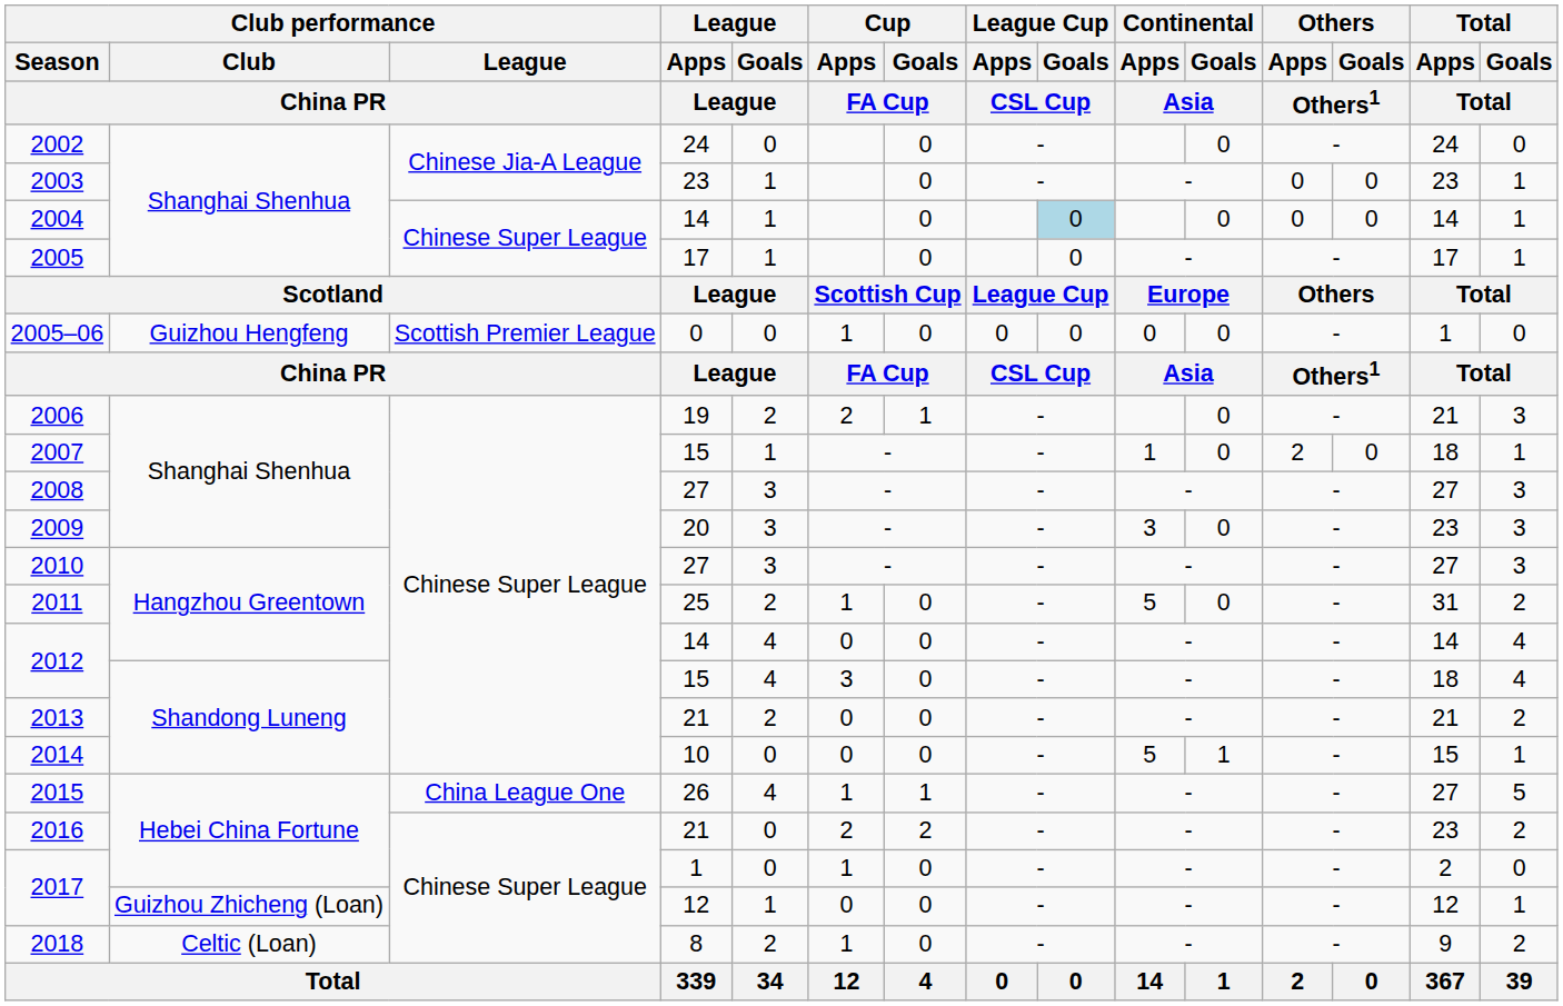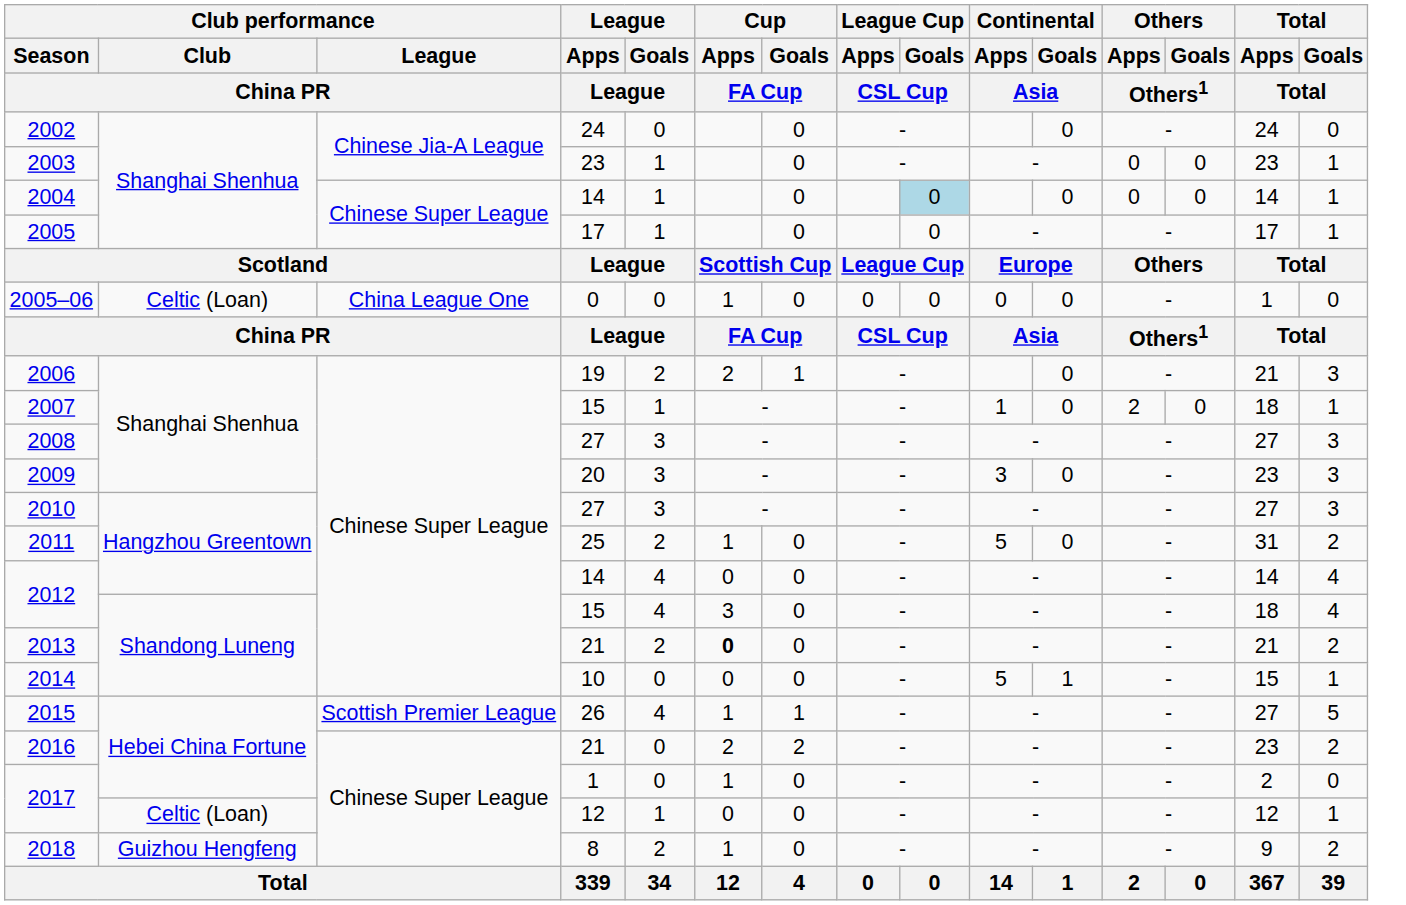2005–06 | Club performance / Club / China PR: Guizhou Hengfeng -> Celtic (Loan)
2005–06 | Club performance / League / China PR: Scottish Premier League -> China League One
2013 | Cup / Apps / FA Cup: normal -> bold
2015 | Club performance / League / China PR: China League One -> Scottish Premier League
2017 / 12 | Club performance / Club / China PR: Guizhou Zhicheng (Loan) -> Celtic (Loan)
2018 | Club performance / Club / China PR: Celtic (Loan) -> Guizhou Hengfeng
